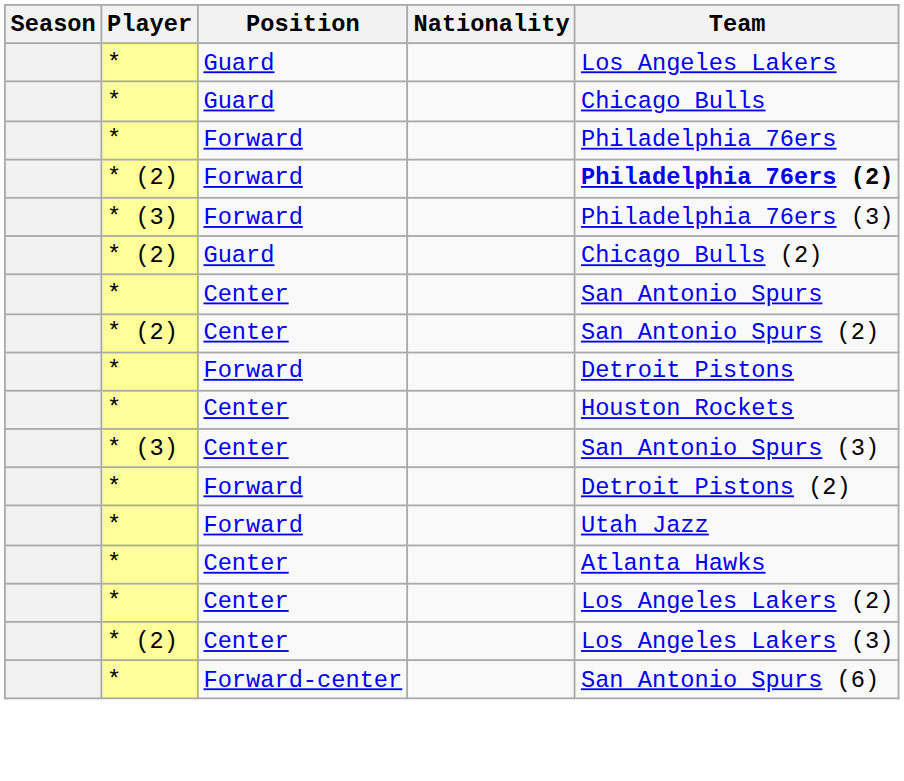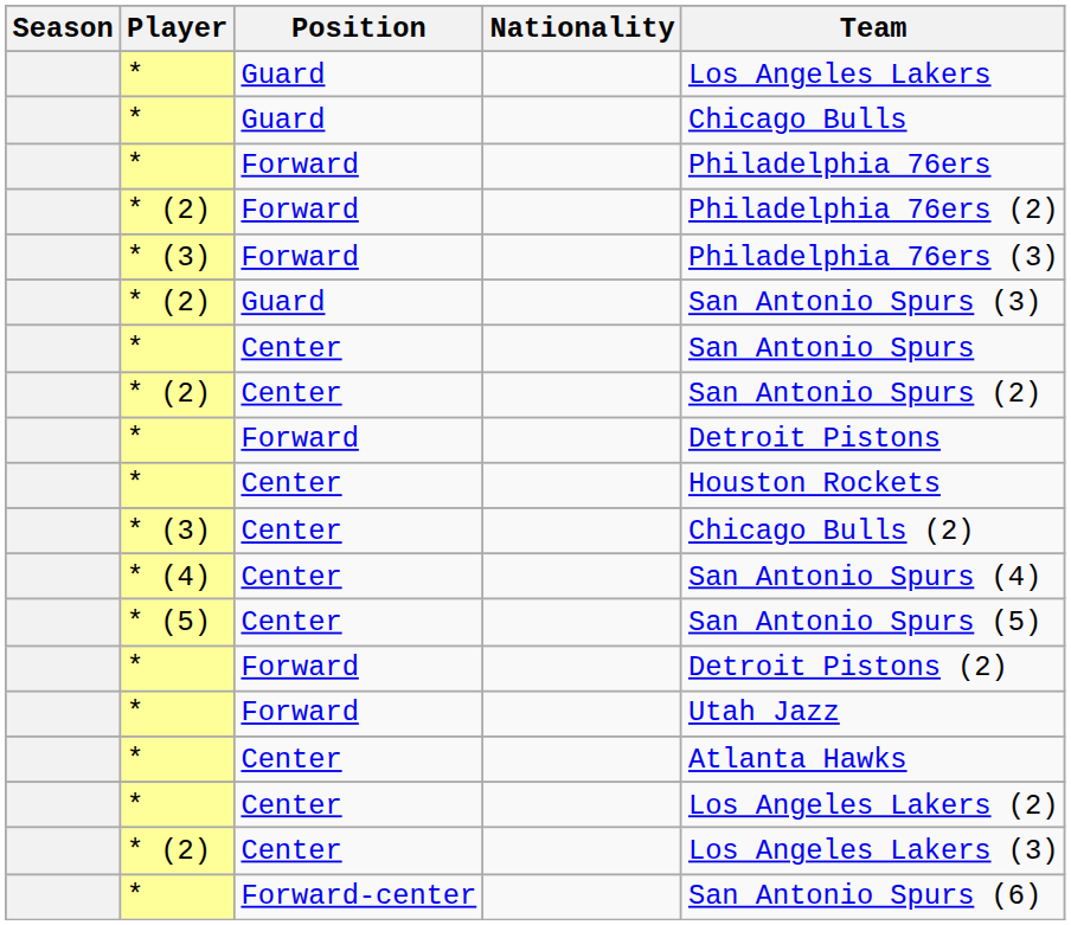* (2) / Forward | Team: bold -> normal
* (2) / Guard | Team: Chicago Bulls (2) -> San Antonio Spurs (3)
* (3) / Center | Team: San Antonio Spurs (3) -> Chicago Bulls (2)
+ row: * (4) | Center | San Antonio Spurs (4)
+ row: * (5) | Center | San Antonio Spurs (5)
